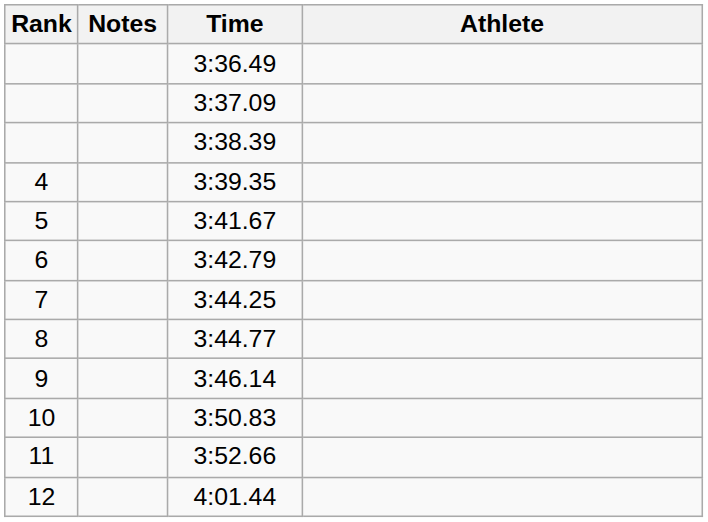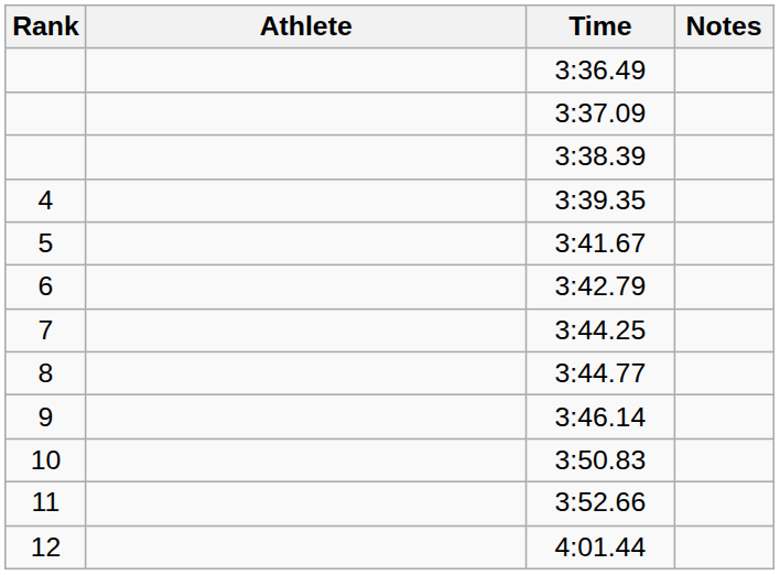columns swapped: Athlete <-> Notes
